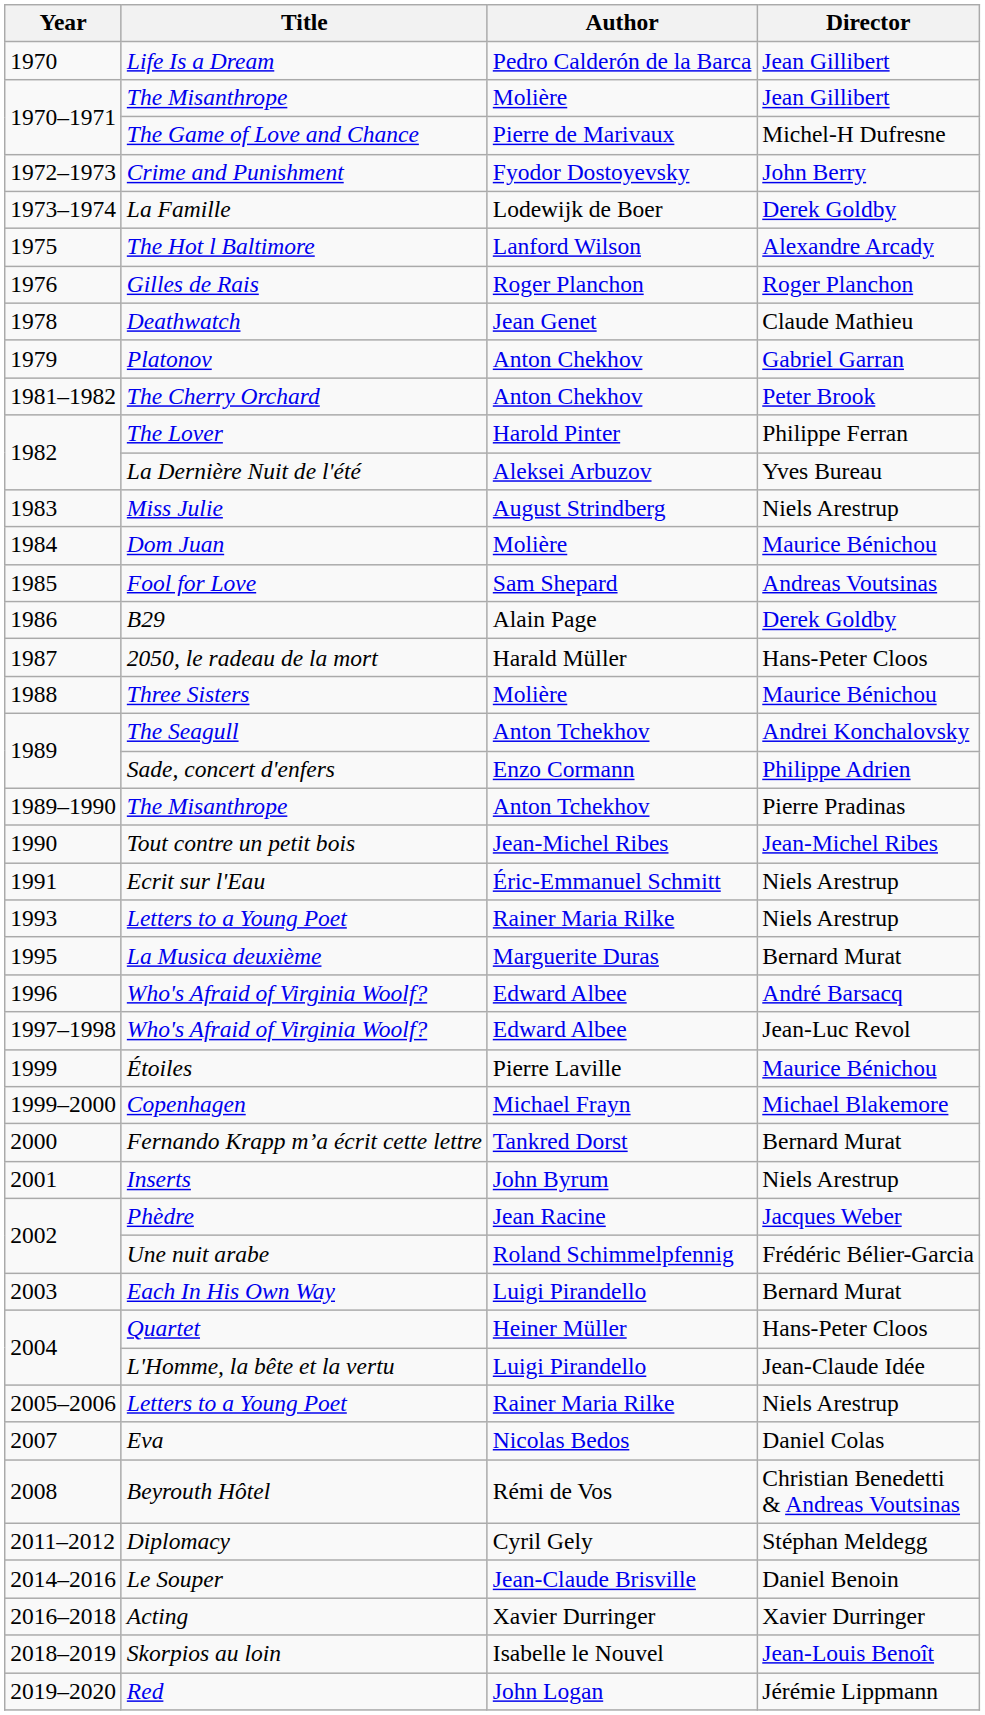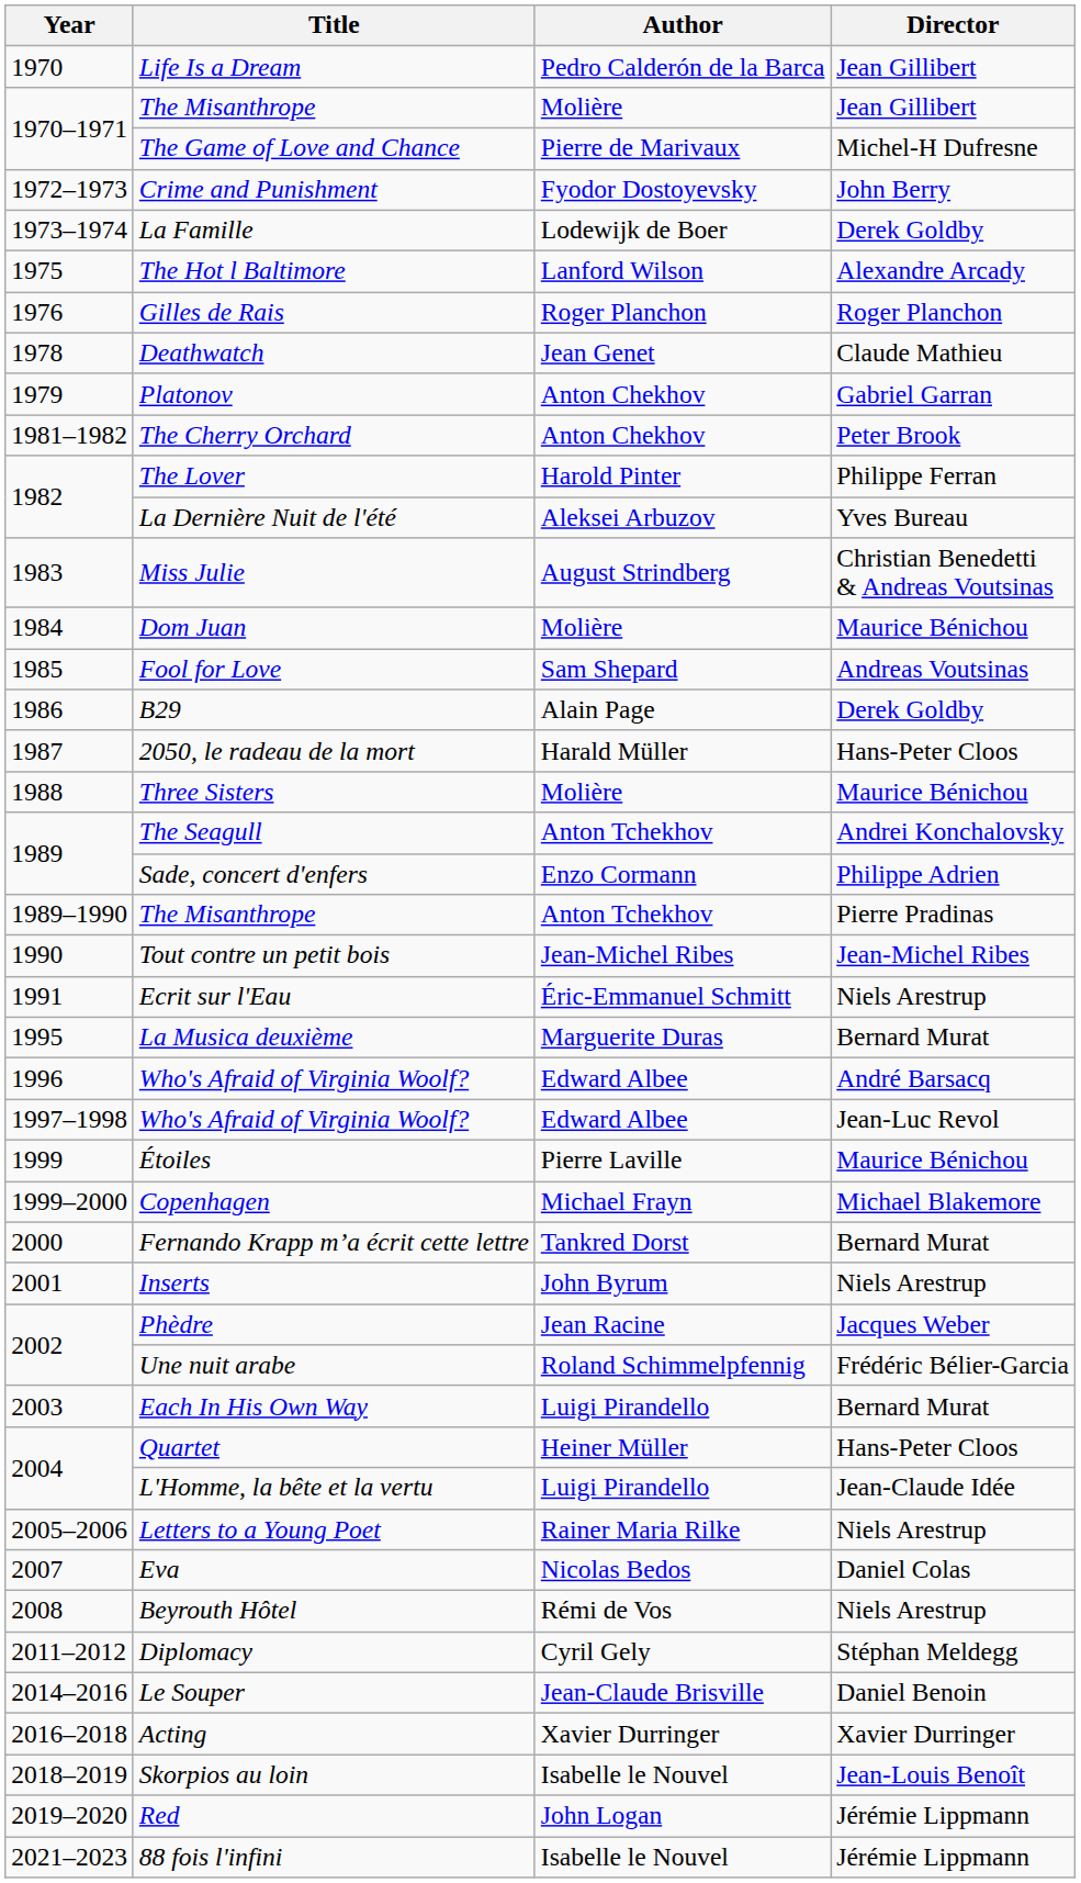Miss Julie | Director: Niels Arestrup -> Christian Benedetti & Andreas Voutsinas
- row: 1993 | Letters to a Young Poet | Rainer Maria Rilke | Niels Arestrup
Beyrouth Hôtel | Director: Christian Benedetti & Andreas Voutsinas -> Niels Arestrup
+ row: 2021–2023 | 88 fois l'infini | Isabelle le Nouvel | Jérémie Lippmann
